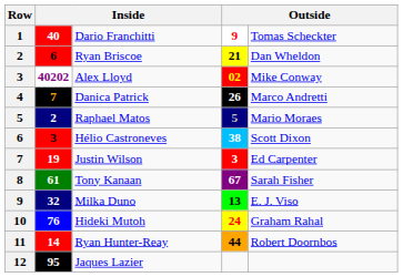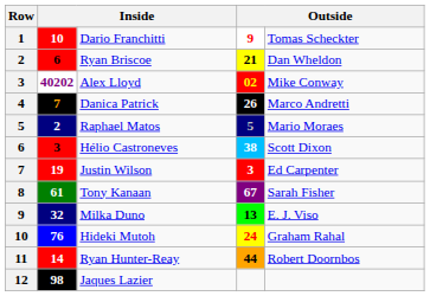Dario Franchitti | column 2: 40 -> 10
Jaques Lazier | column 2: 95 -> 98
